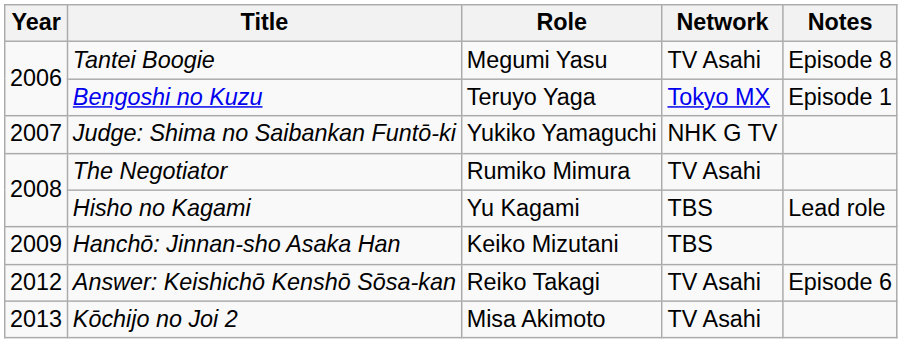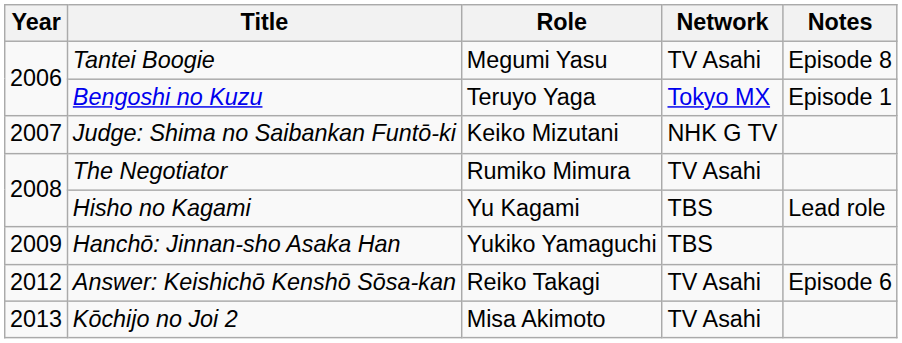Judge: Shima no Saibankan Funtō-ki | Role: Yukiko Yamaguchi -> Keiko Mizutani
Hanchō: Jinnan-sho Asaka Han | Role: Keiko Mizutani -> Yukiko Yamaguchi
